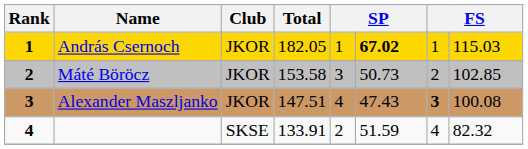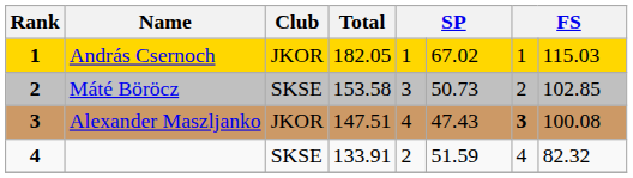András Csernoch | column 6: bold -> normal
Máté Böröcz | Club: JKOR -> SKSE
